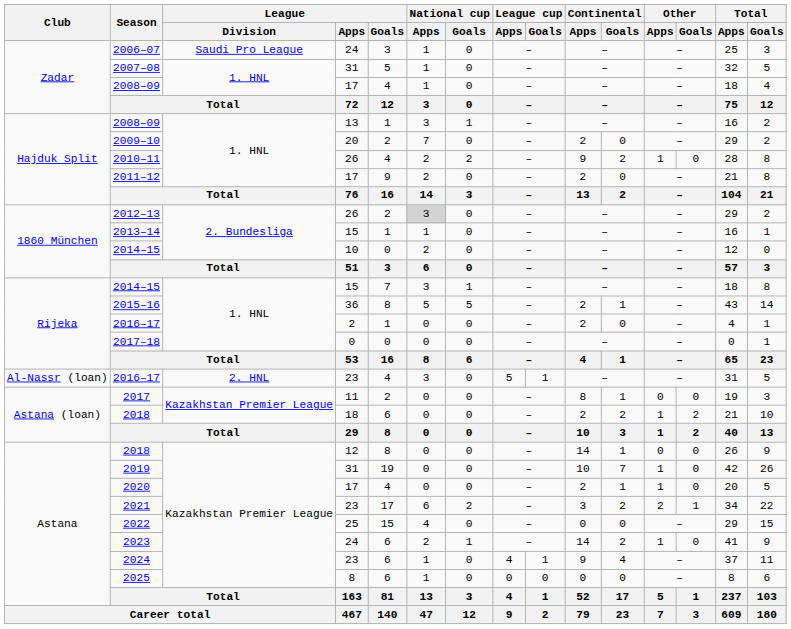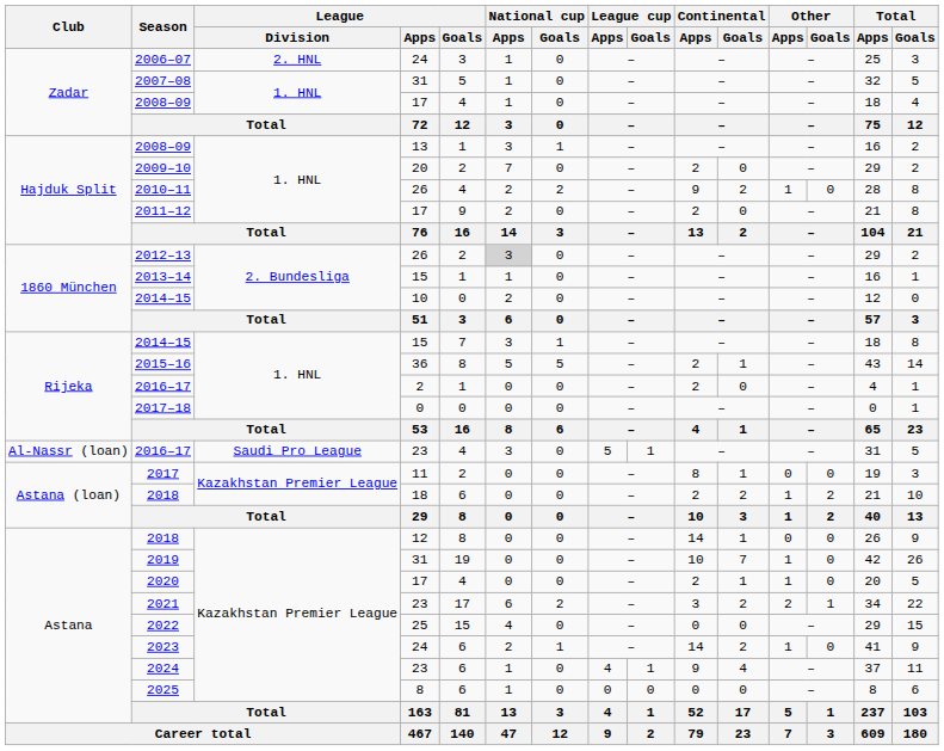2006–07 | League / Division: Saudi Pro League -> 2. HNL
2016–17 / 23 | League / Division: 2. HNL -> Saudi Pro League
